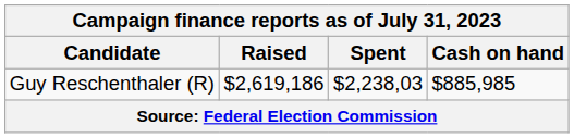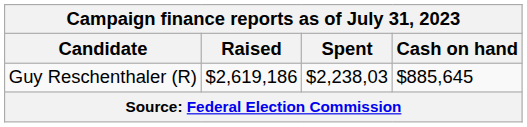Guy Reschenthaler (R) | Cash on hand: $885,985 -> $885,645
